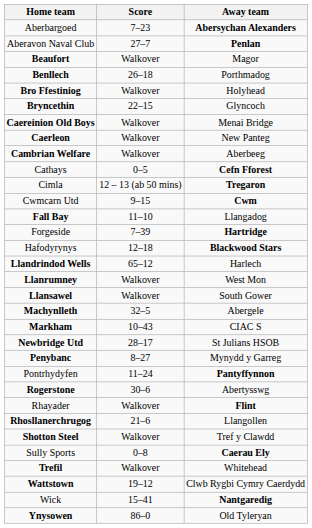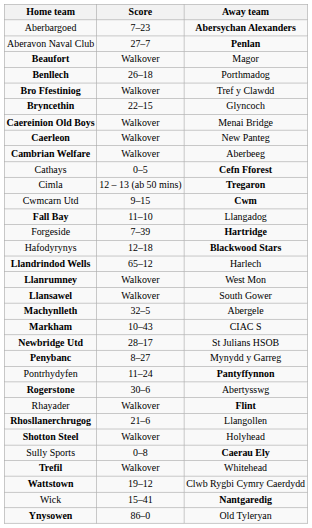Bro Ffestiniog | Away team: Holyhead -> Tref y Clawdd
Shotton Steel | Away team: Tref y Clawdd -> Holyhead
